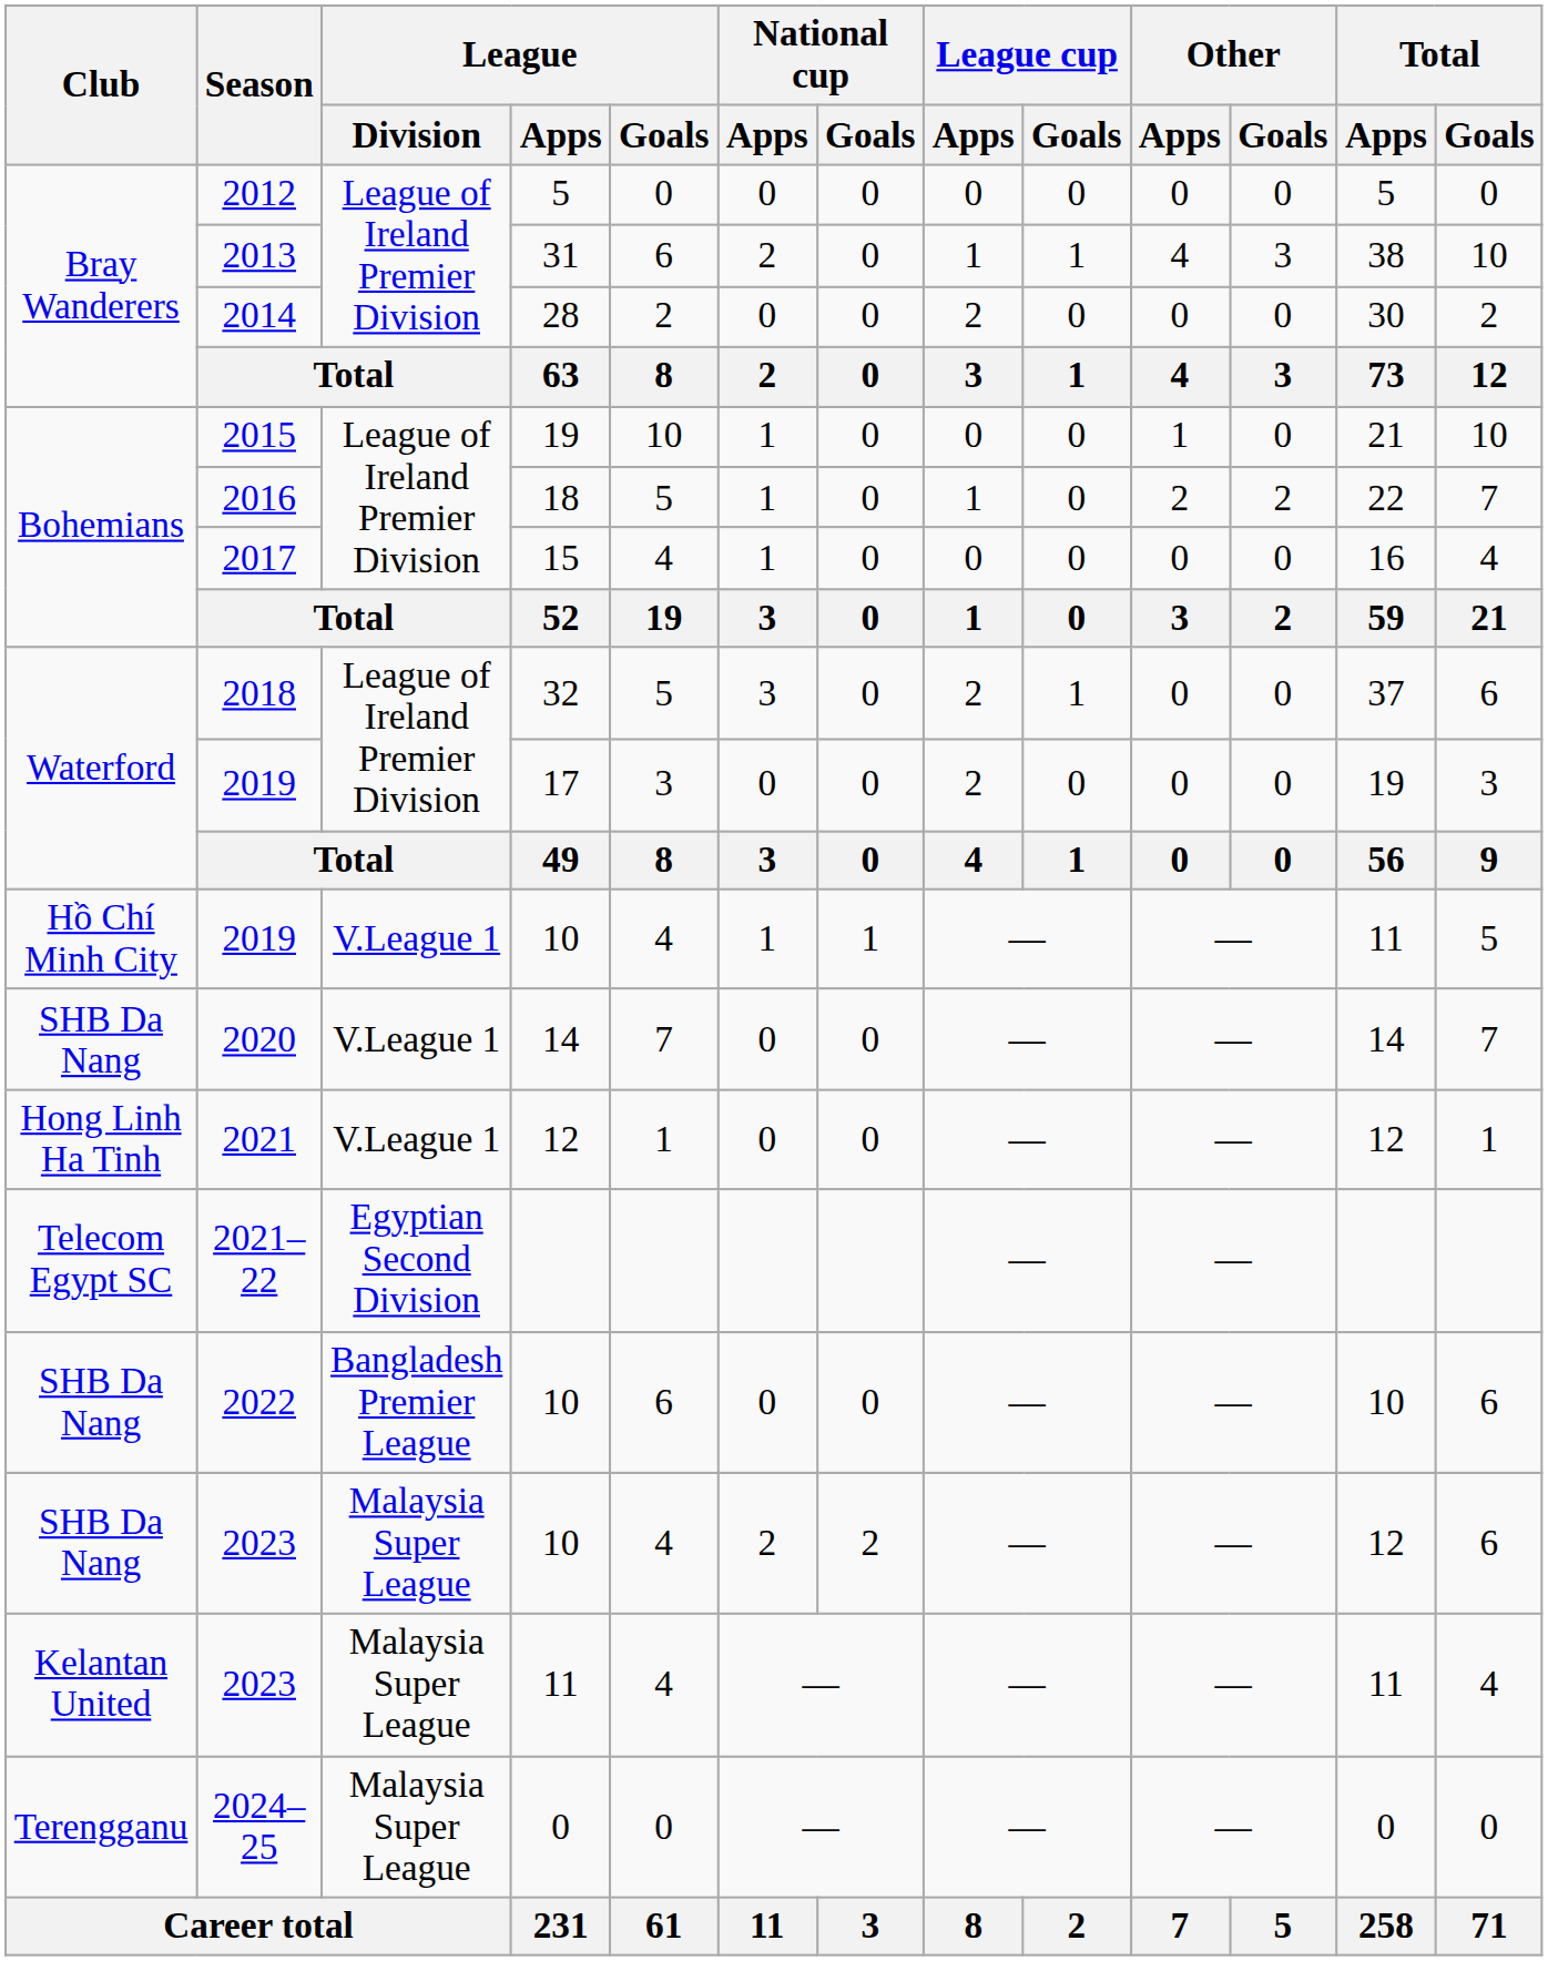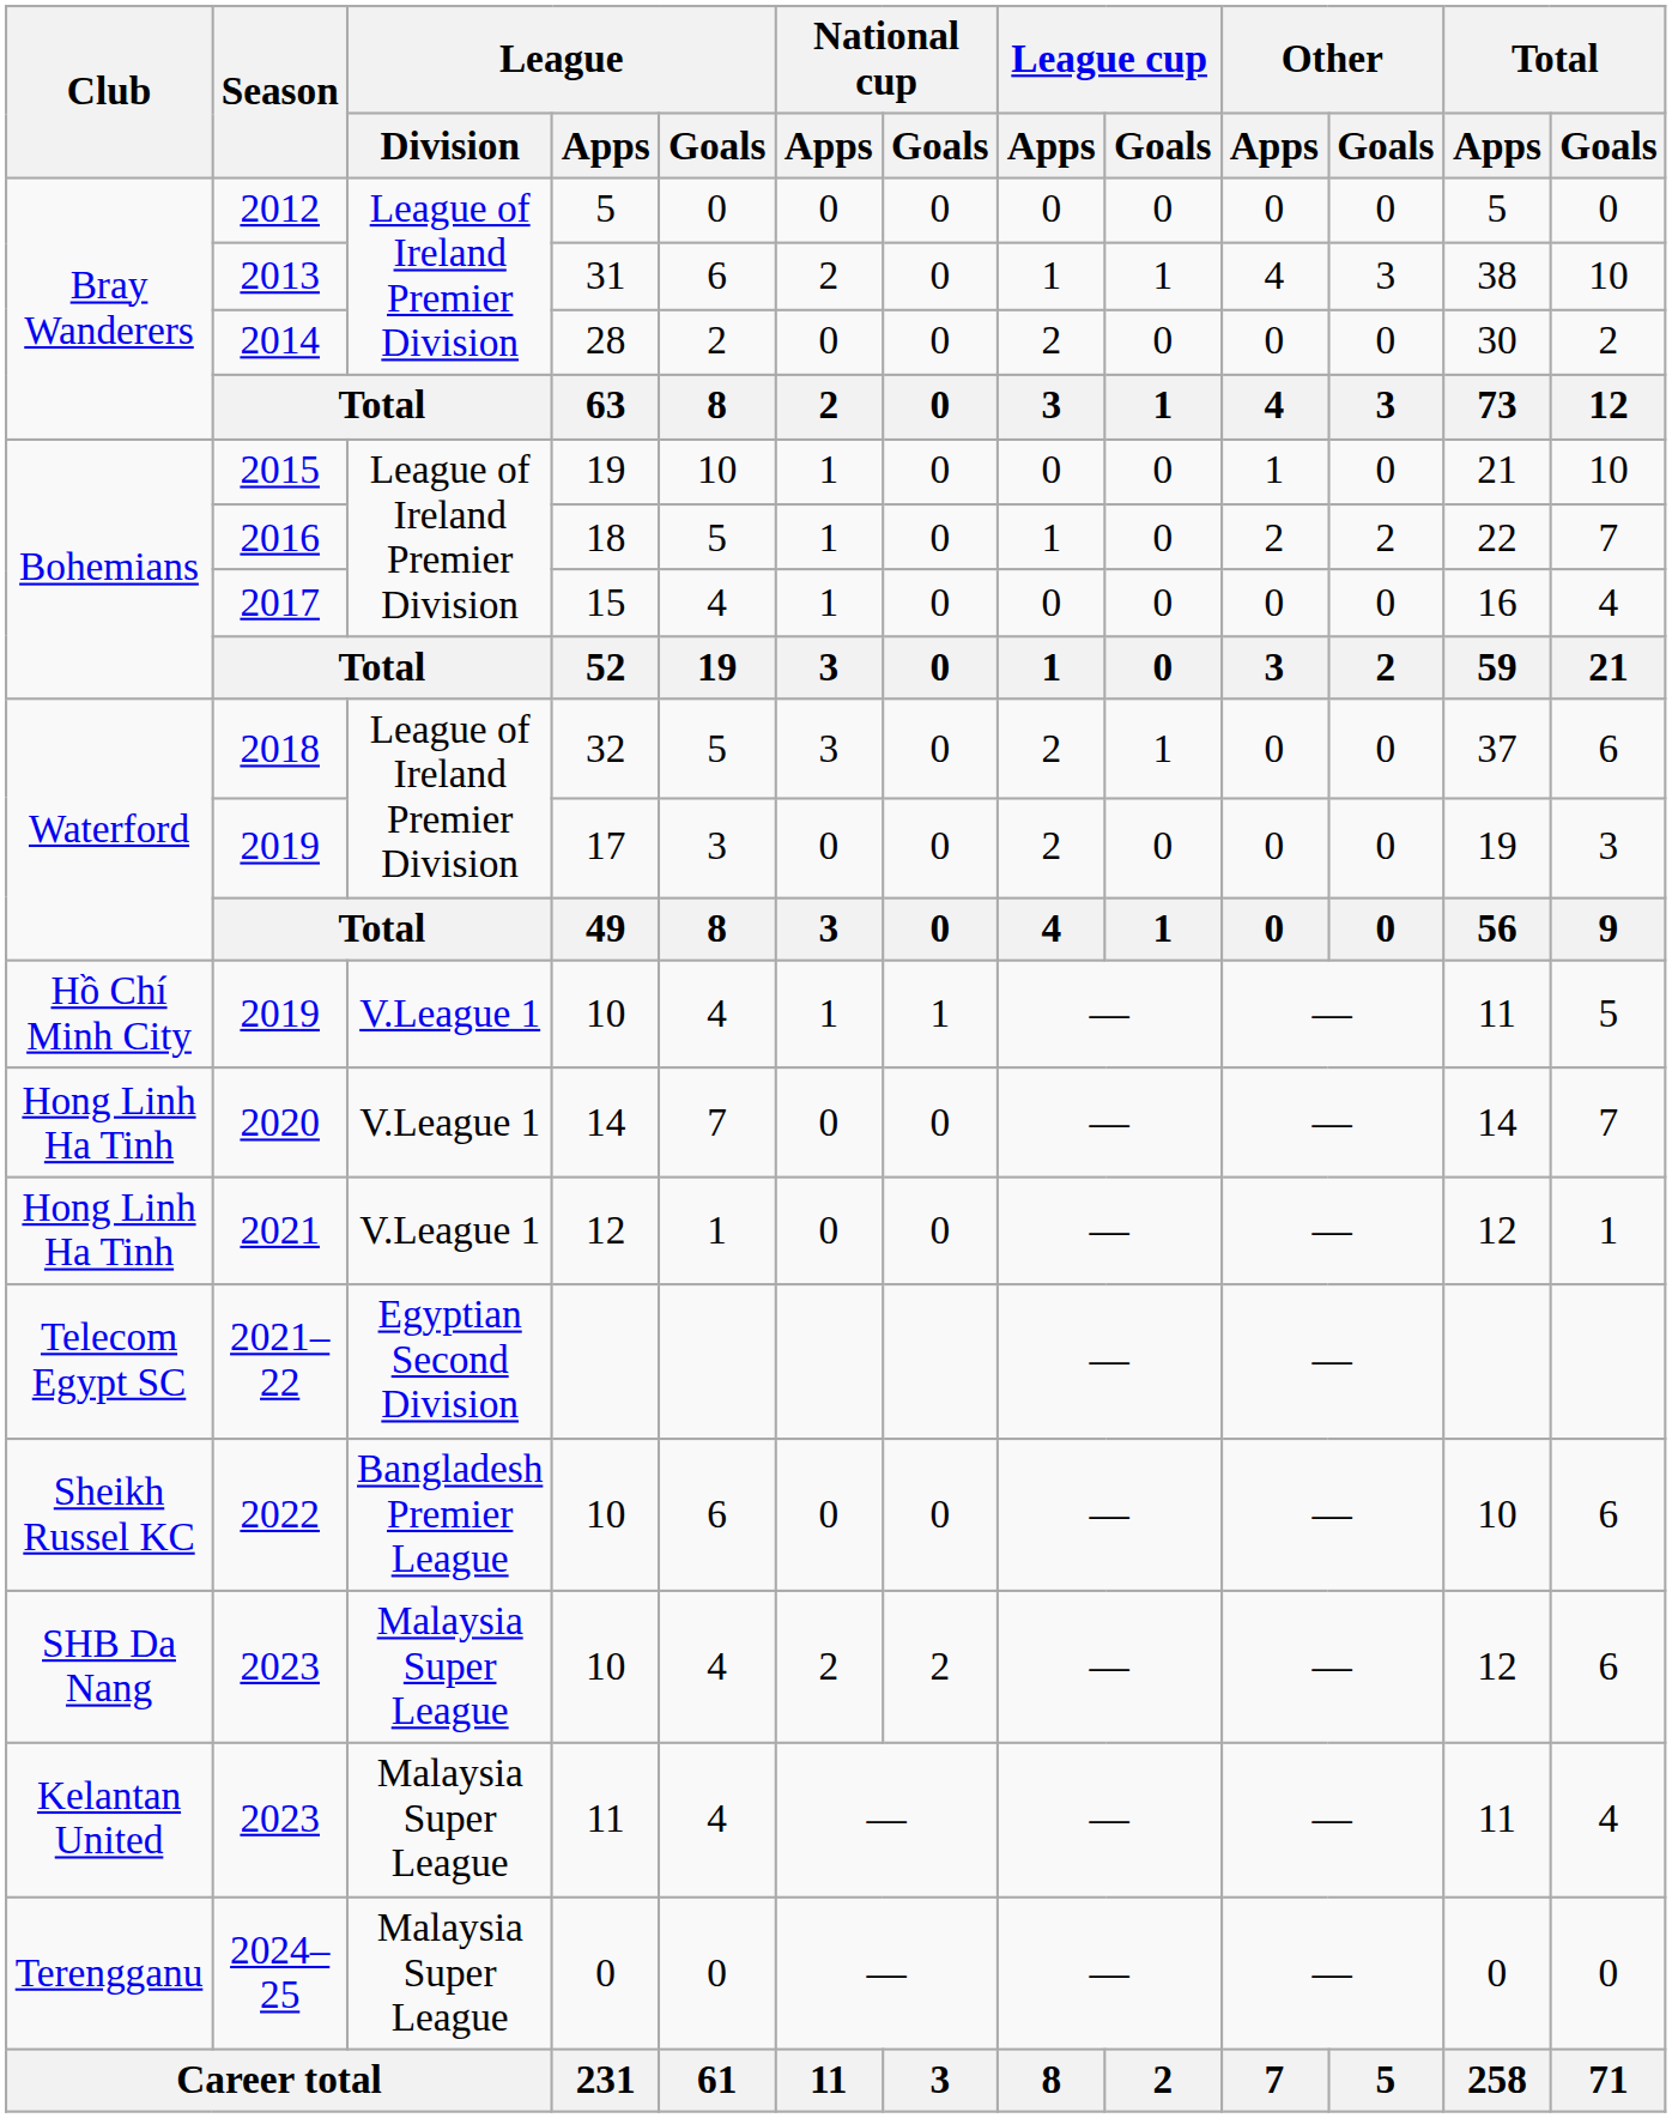2020 | Club: SHB Da Nang -> Hong Linh Ha Tinh
2022 | Club: SHB Da Nang -> Sheikh Russel KC
